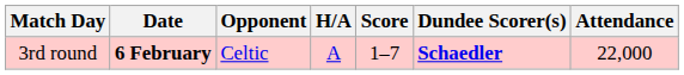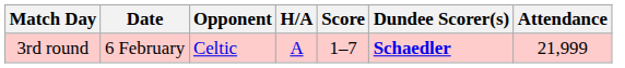3rd round | Date: bold -> normal
3rd round | Attendance: 22,000 -> 21,999
